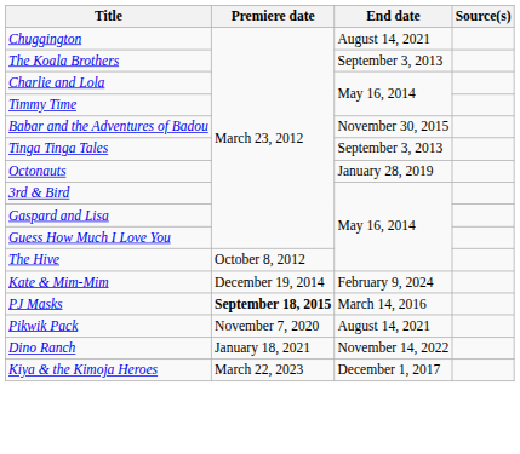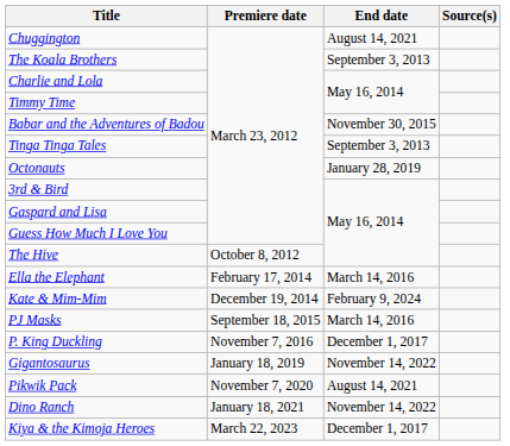+ row: Ella the Elephant | February 17, 2014 | March 14, 2016
PJ Masks | Premiere date: bold -> normal
+ row: P. King Duckling | November 7, 2016 | December 1, 2017
+ row: Gigantosaurus | January 18, 2019 | November 14, 2022
